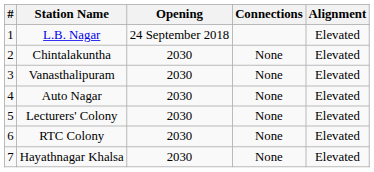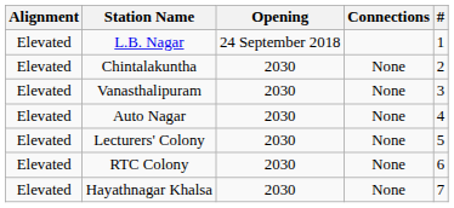columns swapped: # <-> Alignment
